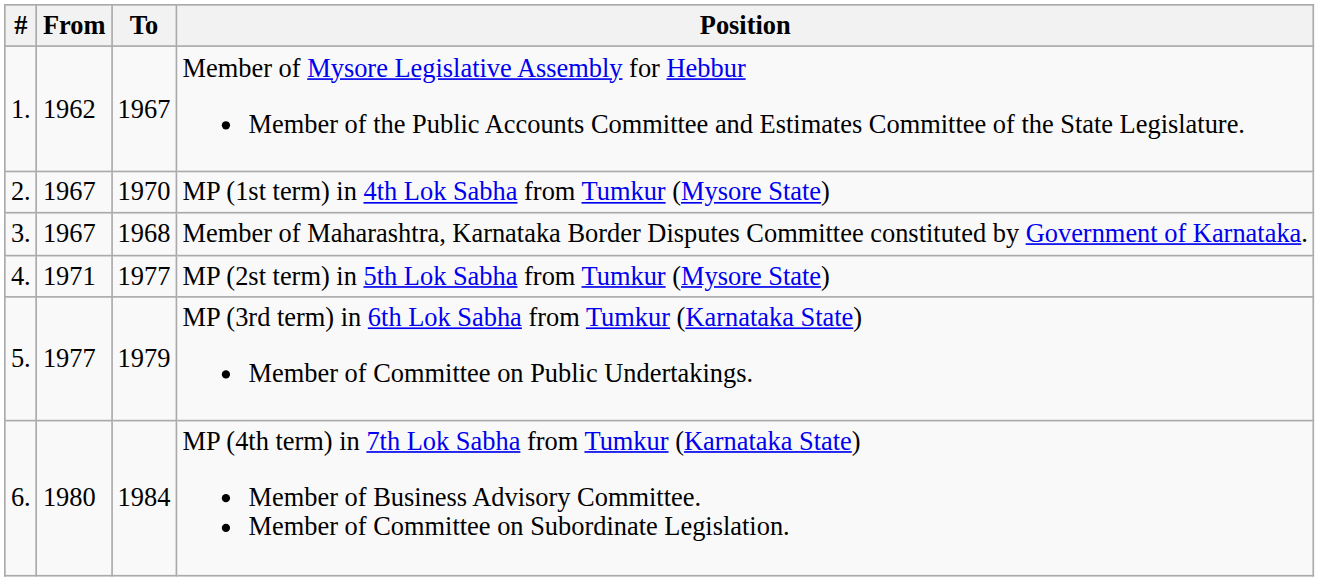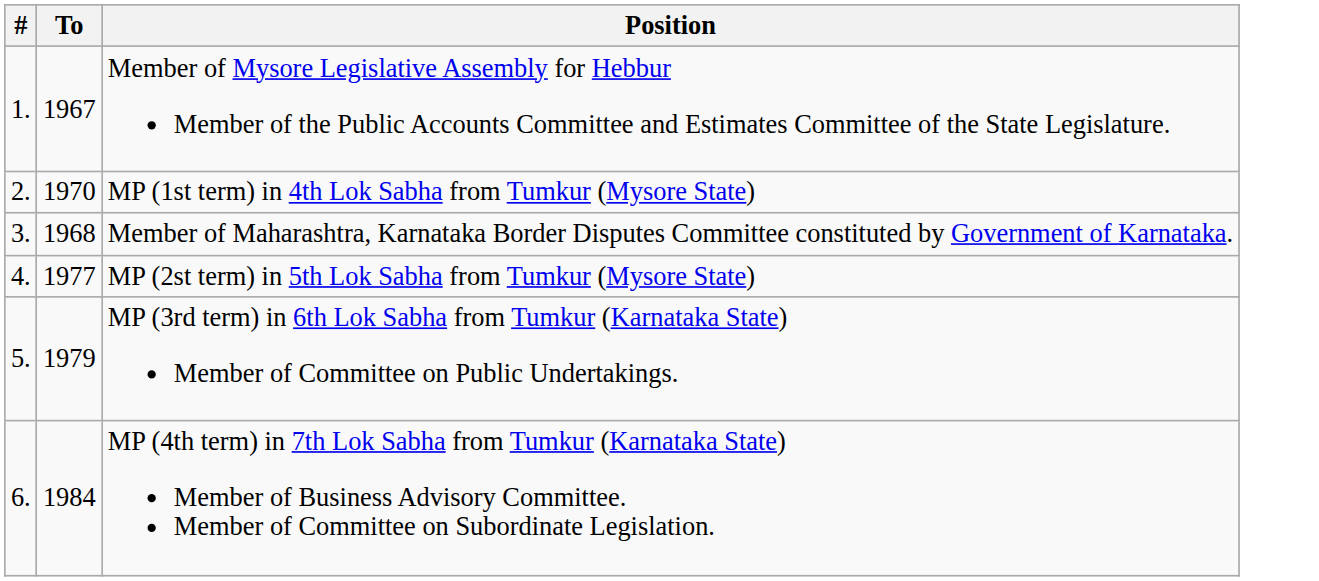- column: From | 1962 | 1967 | 1967 | 1971 | 1977 | 1980
